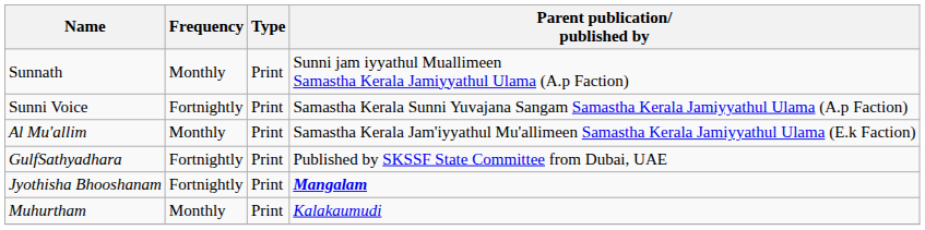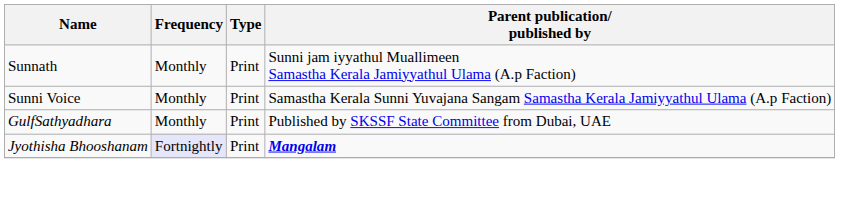Sunni Voice | Frequency: Fortnightly -> Monthly
- row: Al Mu'allim | Monthly | Print | Samastha Kerala Jam'iyyathul Mu'allimeen Samastha Kerala Jamiyyathul Ulama (E.k Faction)
GulfSathyadhara | Frequency: Fortnightly -> Monthly
Jyothisha Bhooshanam | Frequency: no background -> lavender background
- row: Muhurtham | Monthly | Print | Kalakaumudi
